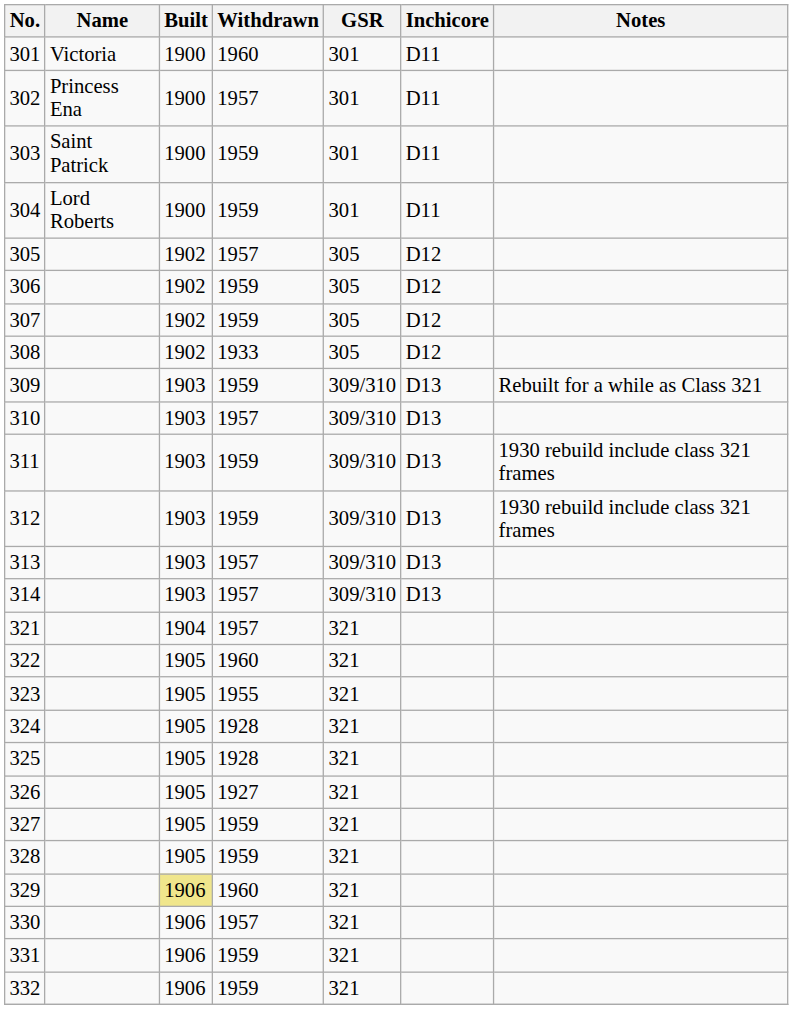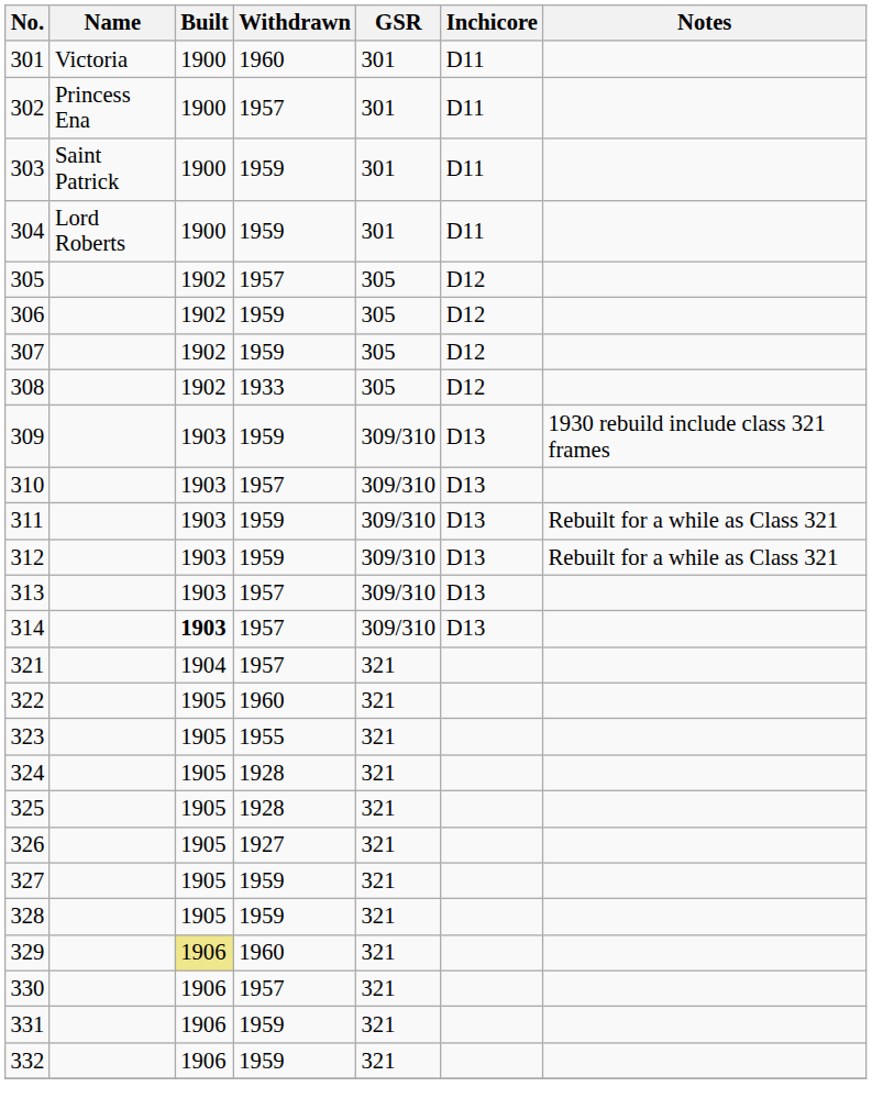309 | Notes: Rebuilt for a while as Class 321 -> 1930 rebuild include class 321 frames
311 | Notes: 1930 rebuild include class 321 frames -> Rebuilt for a while as Class 321
312 | Notes: 1930 rebuild include class 321 frames -> Rebuilt for a while as Class 321
314 | Built: normal -> bold
